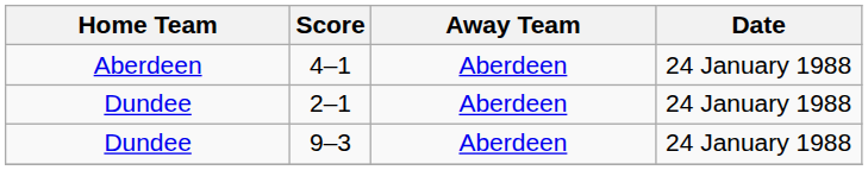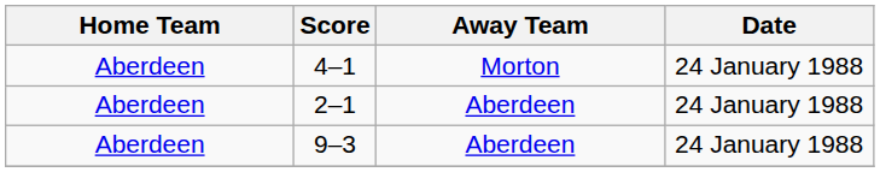4–1 | Away Team: Aberdeen -> Morton
2–1 | Home Team: Dundee -> Aberdeen
9–3 | Home Team: Dundee -> Aberdeen
